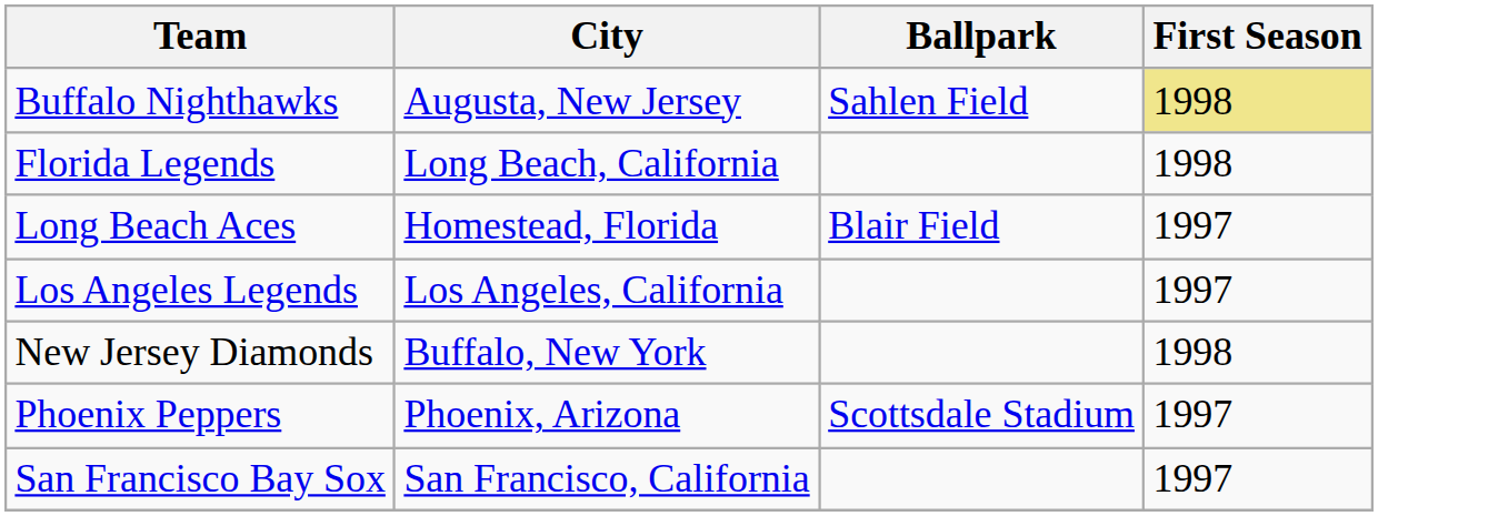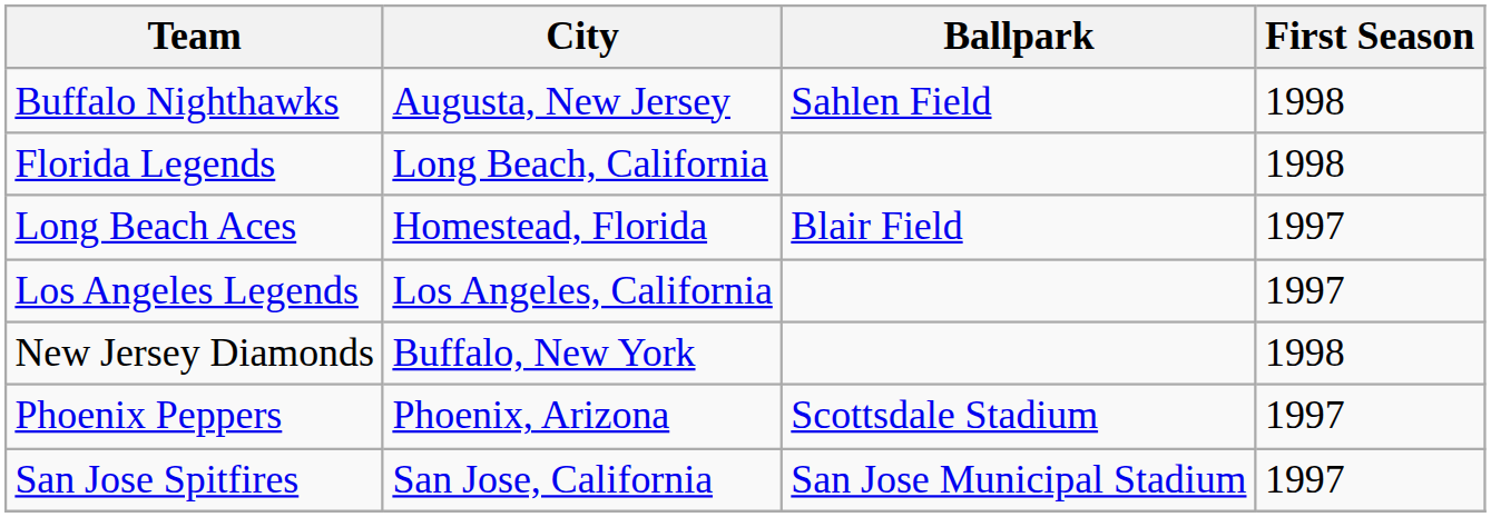Buffalo Nighthawks | First Season: khaki background -> no background
- row: San Francisco Bay Sox | San Francisco, California | 1997
+ row: San Jose Spitfires | San Jose, California | San Jose Municipal Stadium | 1997
